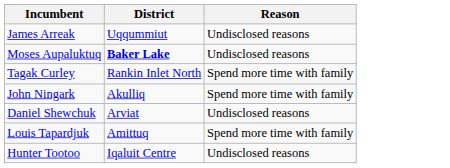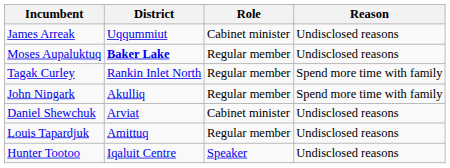+ column: Role | Cabinet minister | Regular member | Regular member | Regular member | Cabinet minister | Regular member | Speaker
Louis Tapardjuk | Reason: Spend more time with family -> Undisclosed reasons
